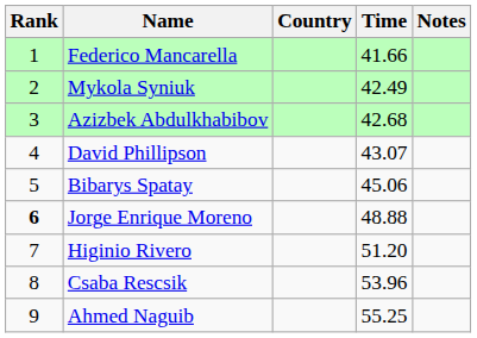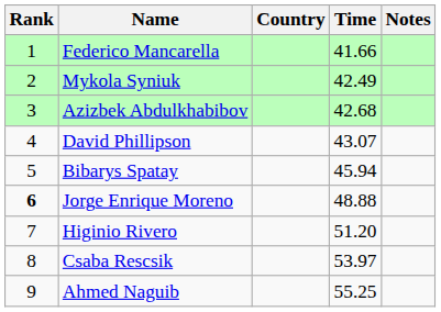Bibarys Spatay | Time: 45.06 -> 45.94
Csaba Rescsik | Time: 53.96 -> 53.97
